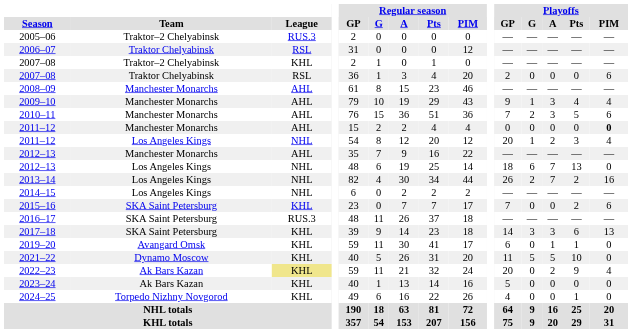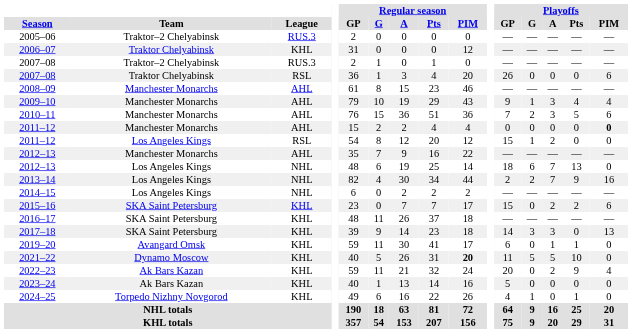2006–07 | League: RSL -> KHL
2007–08 / Traktor–2 Chelyabinsk | League: KHL -> RUS.3
2007–08 / Traktor Chelyabinsk | Playoffs / GP: 2 -> 26
2011–12 / Los Angeles Kings | League: NHL -> RSL
2011–12 / Los Angeles Kings | Playoffs / GP: 20 -> 15
2011–12 / Los Angeles Kings | Playoffs / Pts: 3 -> 0
2011–12 / Los Angeles Kings | Playoffs / PIM: 4 -> 0
2013–14 | Playoffs / GP: 26 -> 2
2013–14 | Playoffs / Pts: 2 -> 9
2015–16 | Playoffs / GP: 7 -> 15
2015–16 | Playoffs / A: 0 -> 2
2016–17 | League: RUS.3 -> KHL
2017–18 | Playoffs / Pts: 6 -> 0
2021–22 | Regular season / PIM: normal -> bold
2022–23 | League: khaki background -> no background
2024–25 | Playoffs / G: 0 -> 1
